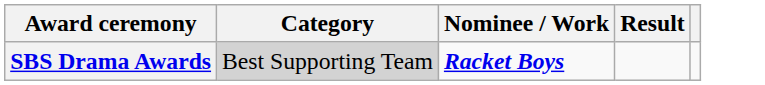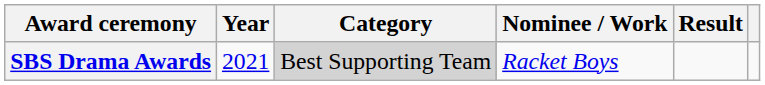+ column: Year | 2021
SBS Drama Awards | Nominee / Work: bold -> normal
